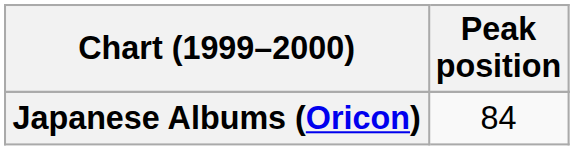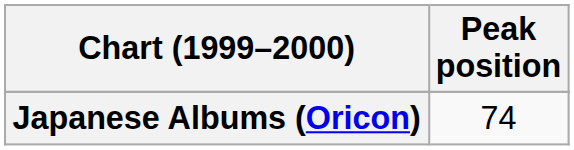Japanese Albums (Oricon) | Peak position: 84 -> 74
